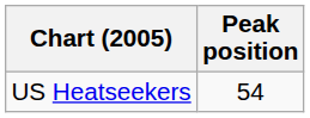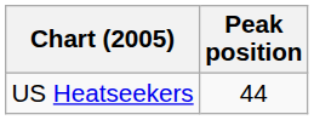US Heatseekers | Peak position: 54 -> 44
